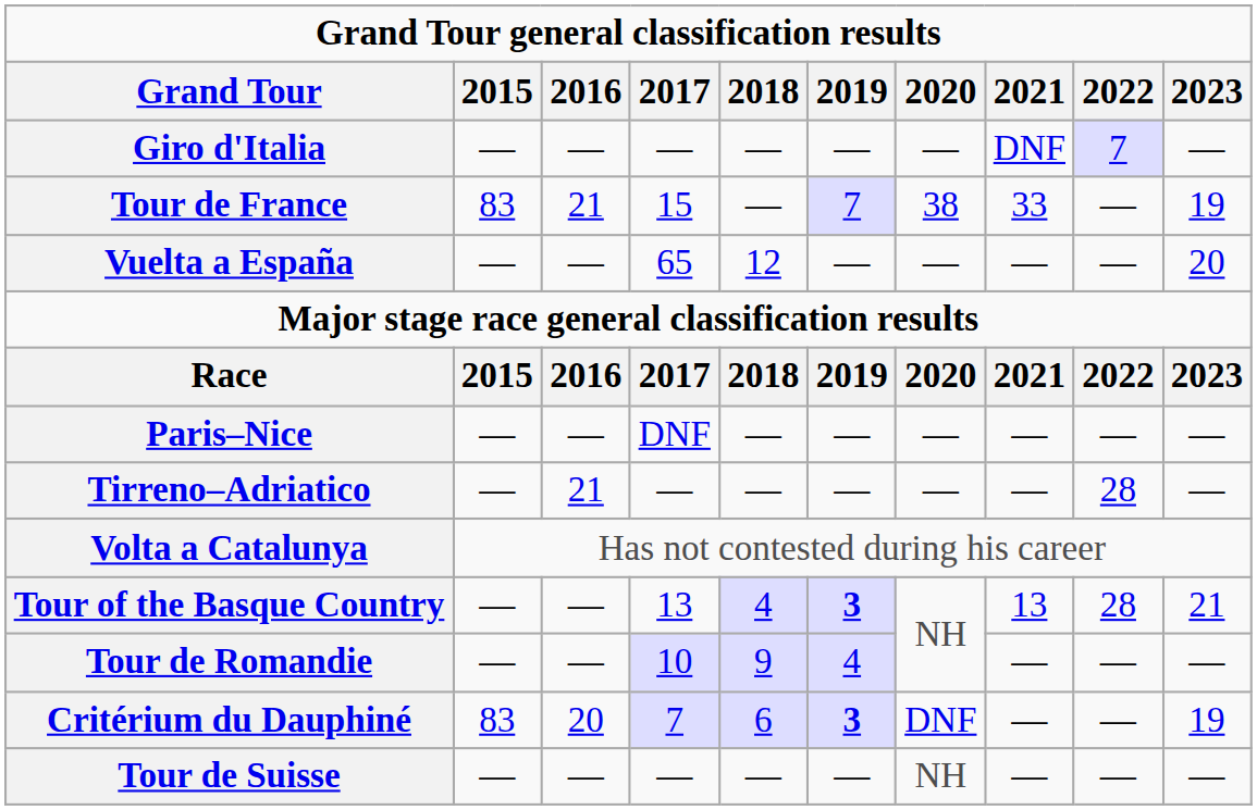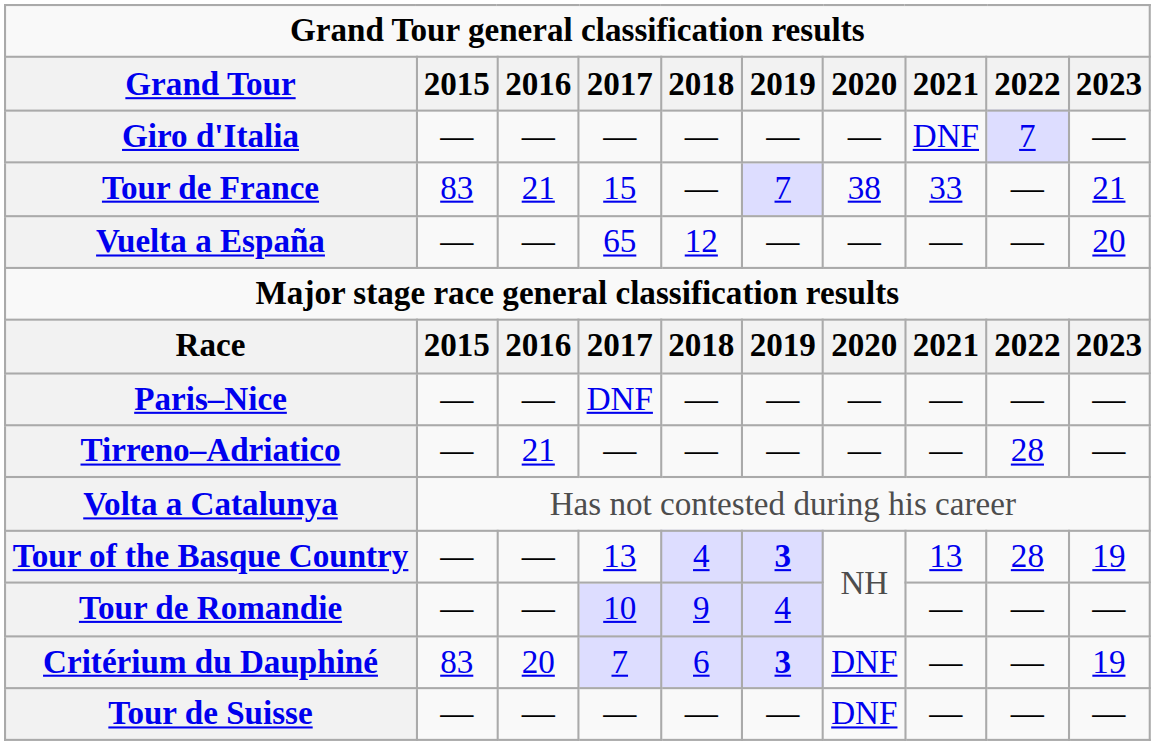Tour de France | 2023: 19 -> 21
Tour of the Basque Country | 2023: 21 -> 19
Tour de Suisse | 2020: NH -> DNF
